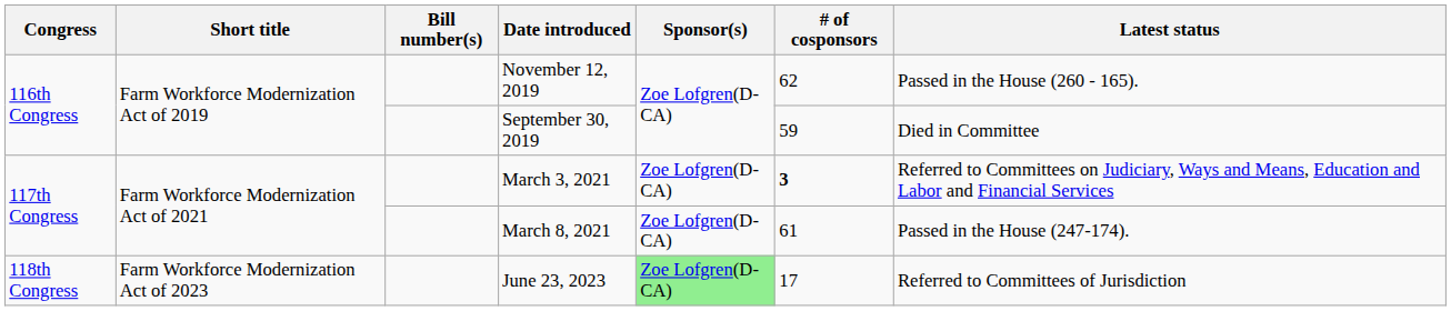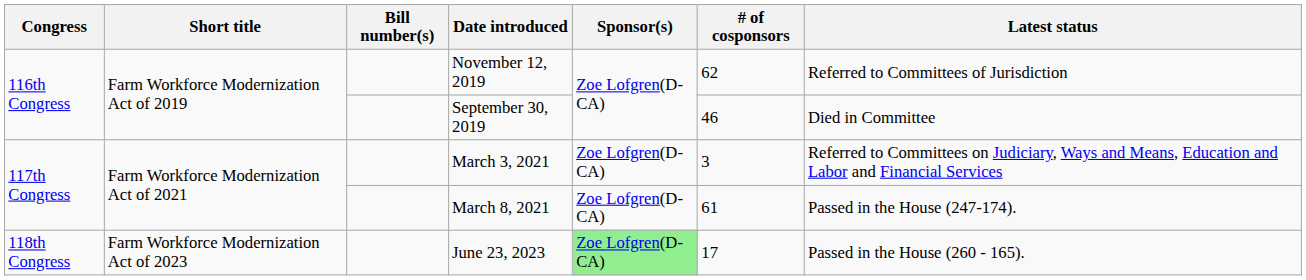November 12, 2019 | Latest status: Passed in the House (260 - 165). -> Referred to Committees of Jurisdiction
September 30, 2019 | # of cosponsors: 59 -> 46
March 3, 2021 | # of cosponsors: bold -> normal
June 23, 2023 | Latest status: Referred to Committees of Jurisdiction -> Passed in the House (260 - 165).
